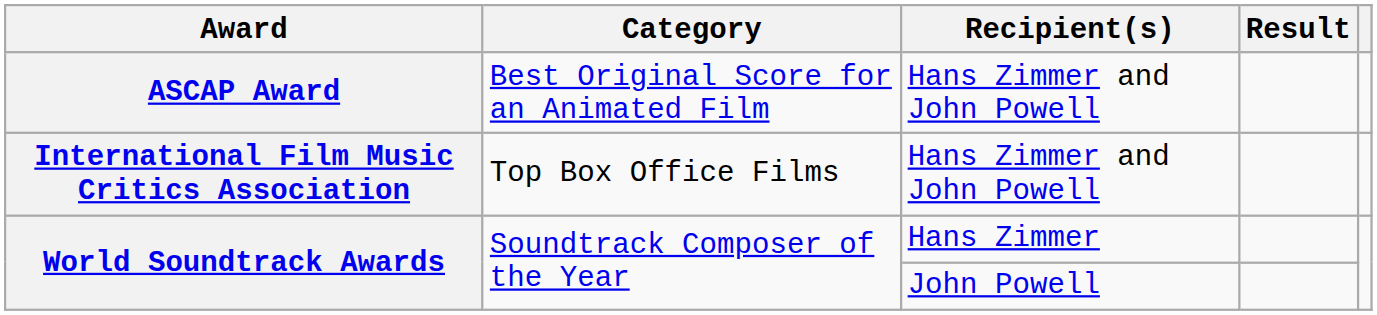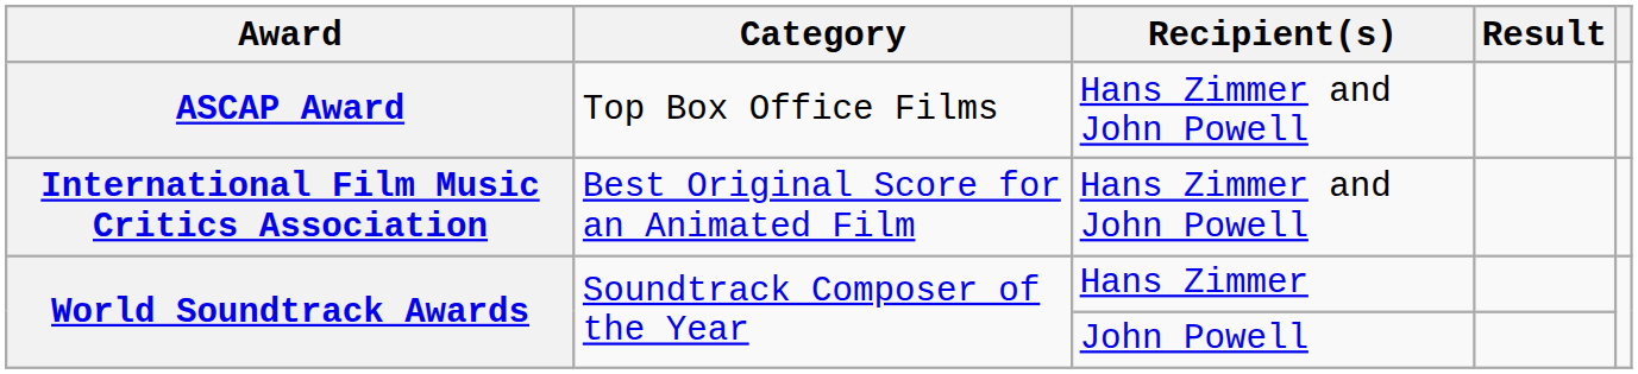ASCAP Award | Category: Best Original Score for an Animated Film -> Top Box Office Films
International Film Music Critics Association | Category: Top Box Office Films -> Best Original Score for an Animated Film
